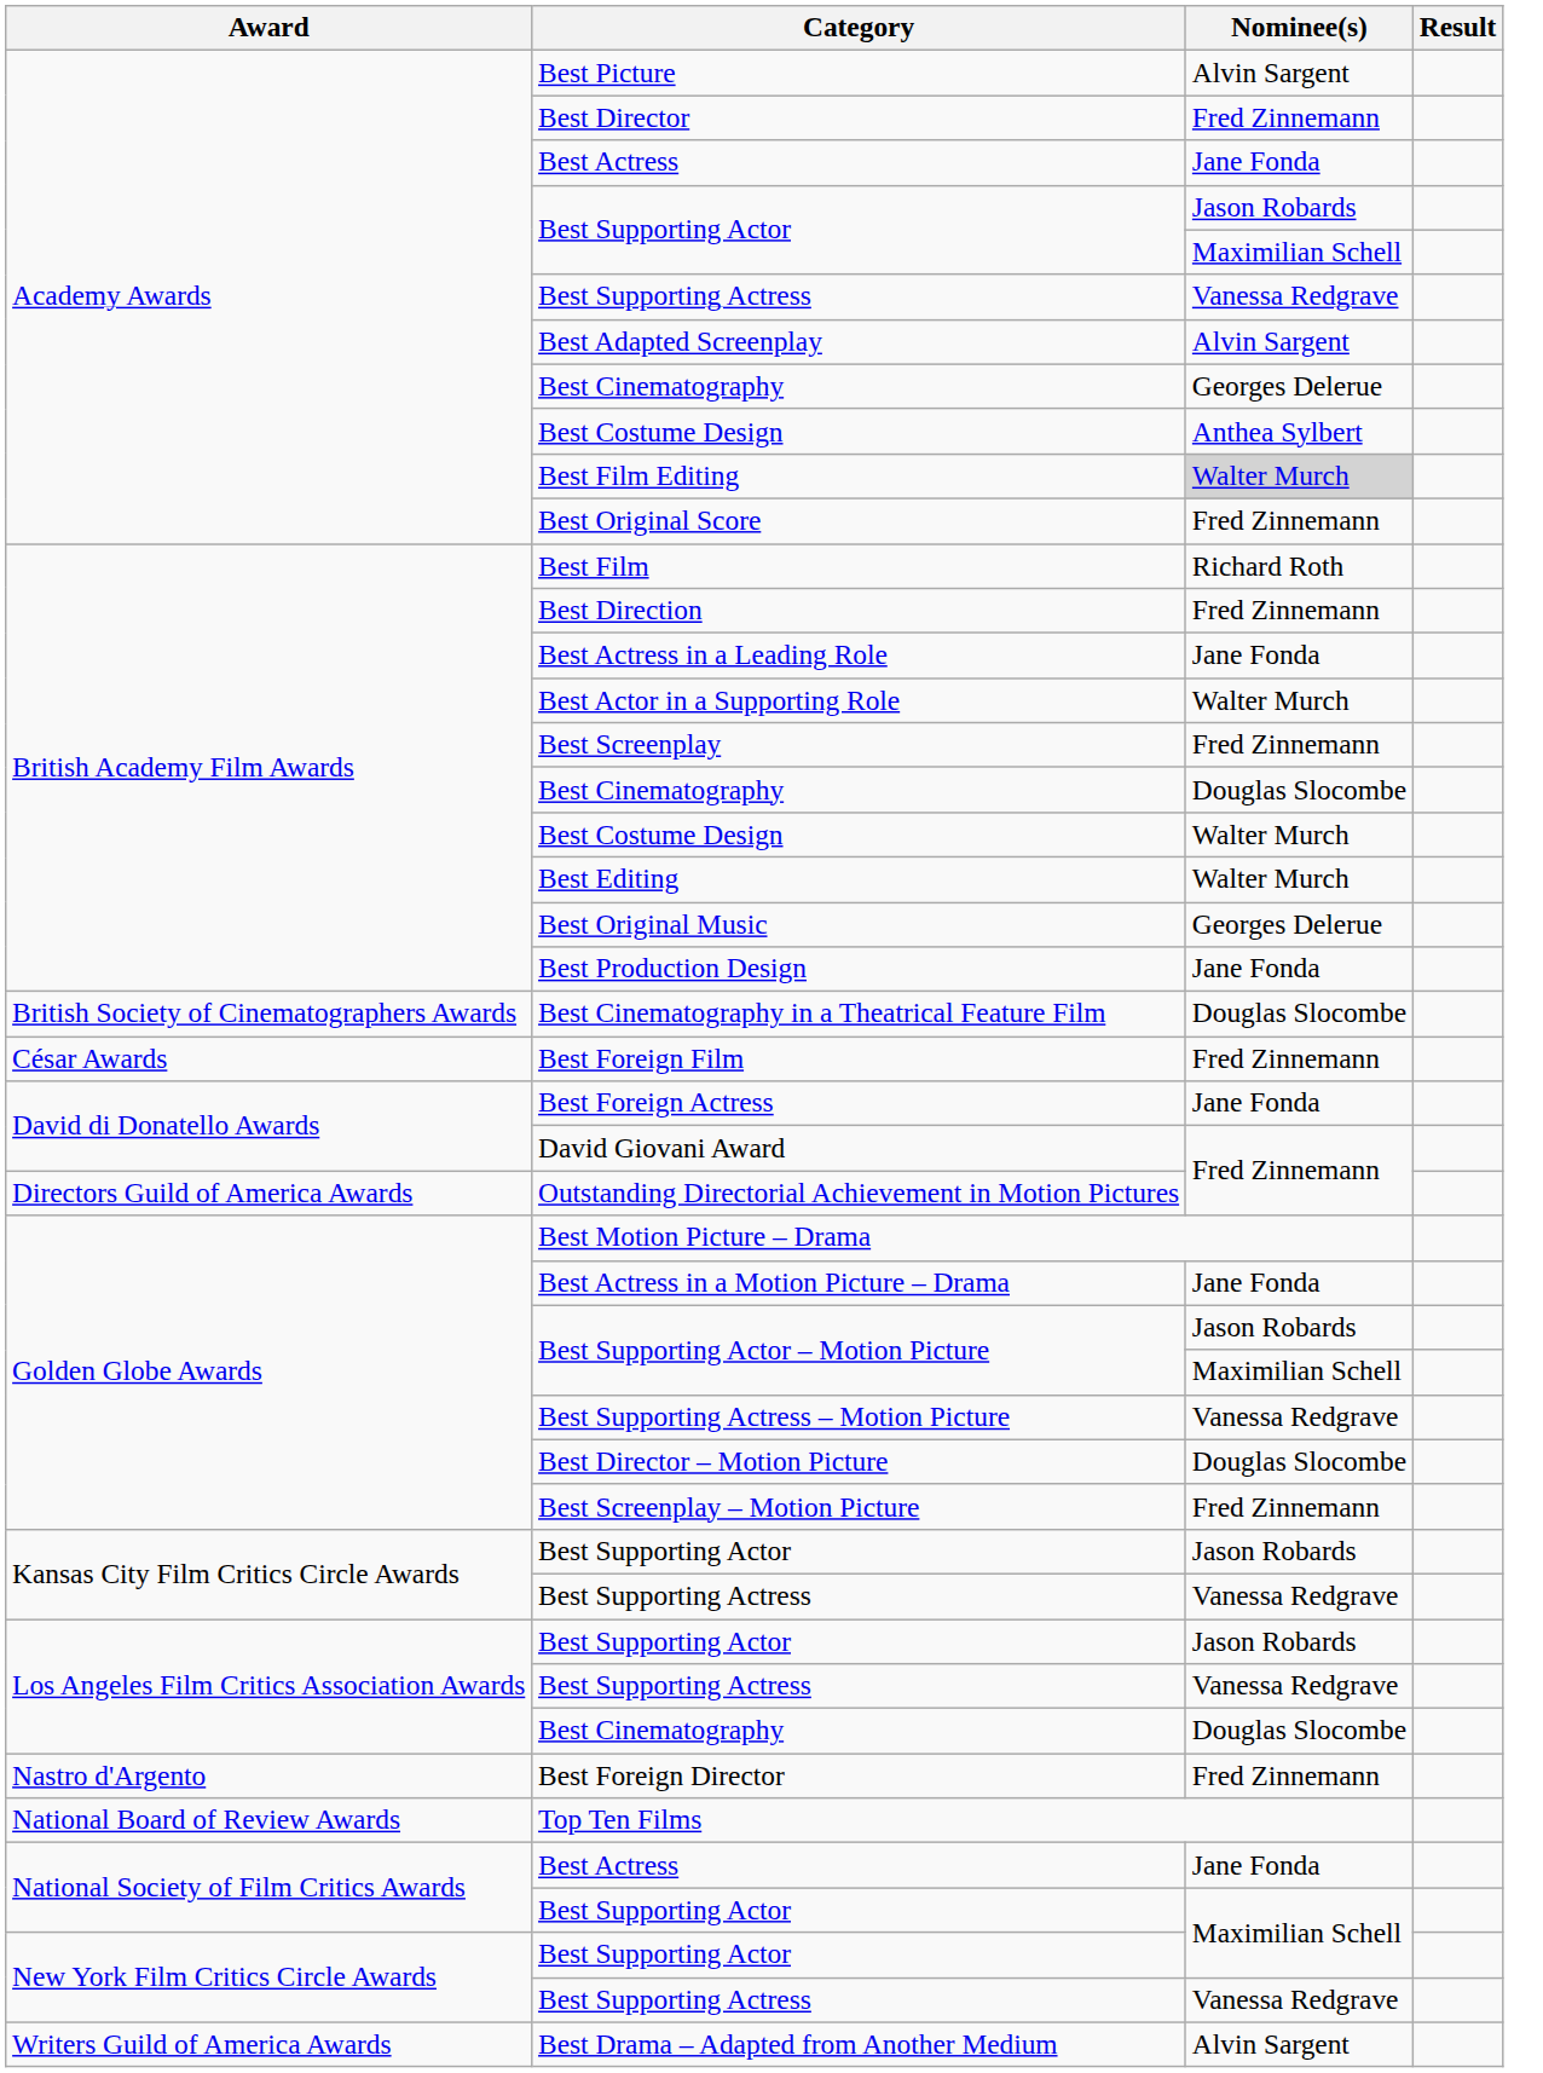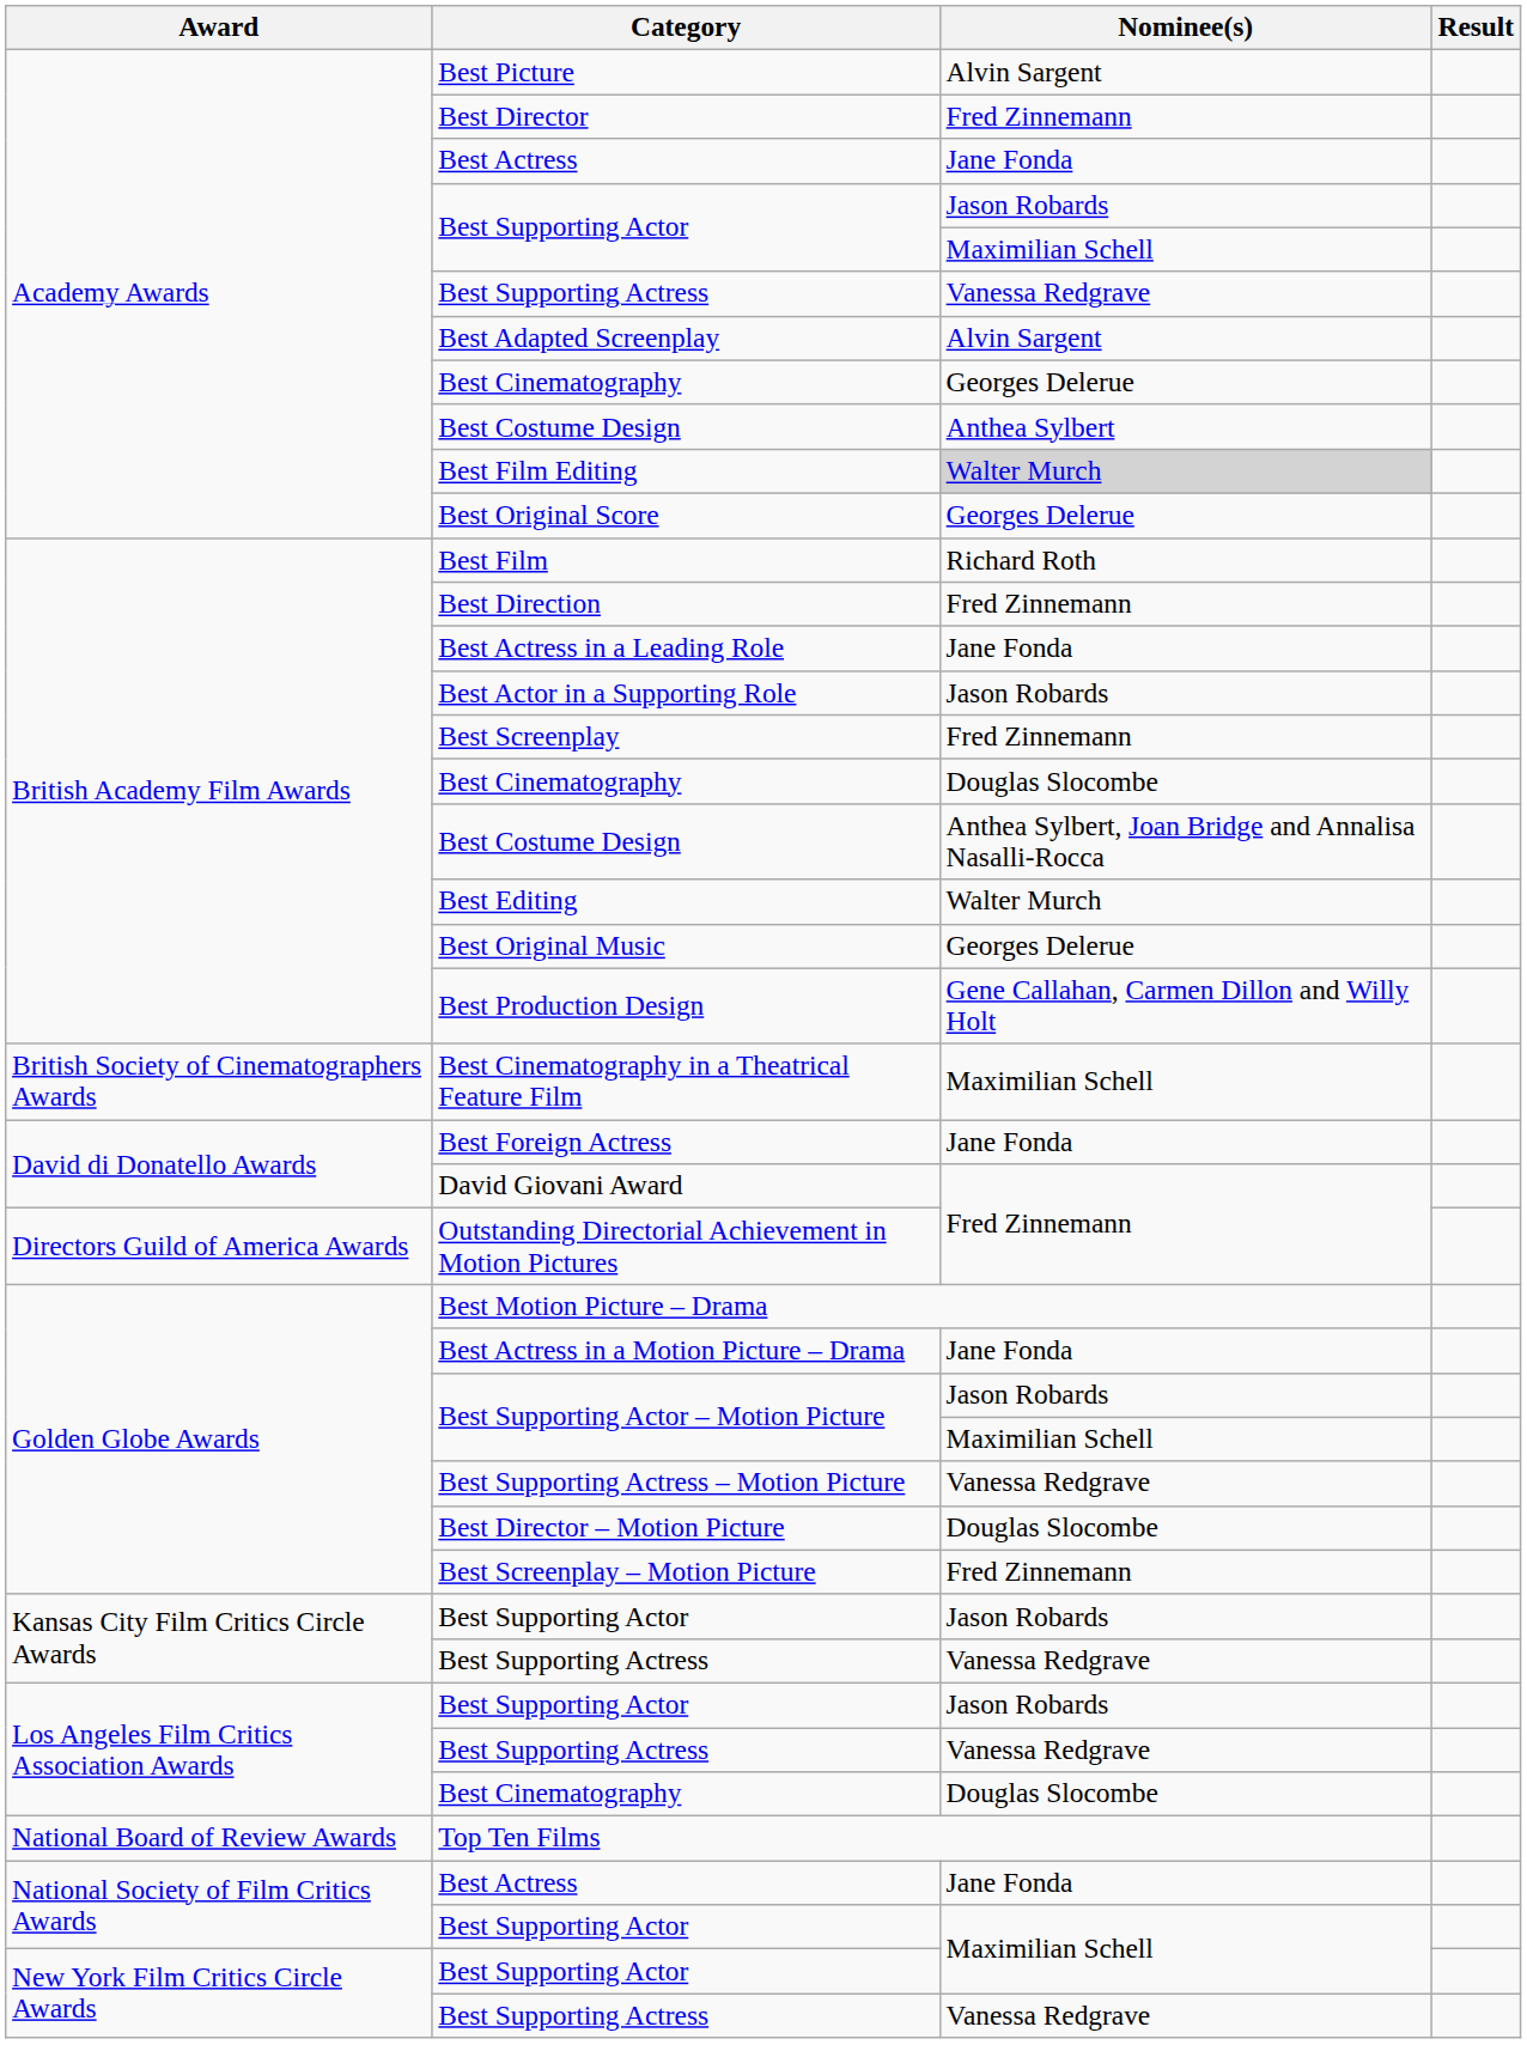Best Original Score | Nominee(s): Fred Zinnemann -> Georges Delerue
Best Actor in a Supporting Role | Nominee(s): Walter Murch -> Jason Robards
British Academy Film Awards / Best Costume Design | Nominee(s): Walter Murch -> Anthea Sylbert, Joan Bridge and Annalisa Nasalli-Rocca
Best Production Design | Nominee(s): Jane Fonda -> Gene Callahan, Carmen Dillon and Willy Holt
Best Cinematography in a Theatrical Feature Film | Nominee(s): Douglas Slocombe -> Maximilian Schell
- row: César Awards | Best Foreign Film | Fred Zinnemann
- row: Nastro d'Argento | Best Foreign Director | Fred Zinnemann
- row: Writers Guild of America Awards | Best Drama – Adapted from Another Medium | Alvin Sargent
